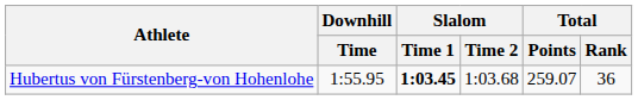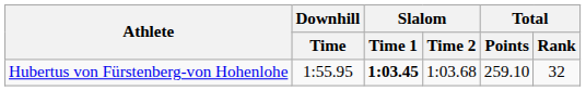Hubertus von Fürstenberg-von Hohenlohe | Total / Points: 259.07 -> 259.10
Hubertus von Fürstenberg-von Hohenlohe | Total / Rank: 36 -> 32
